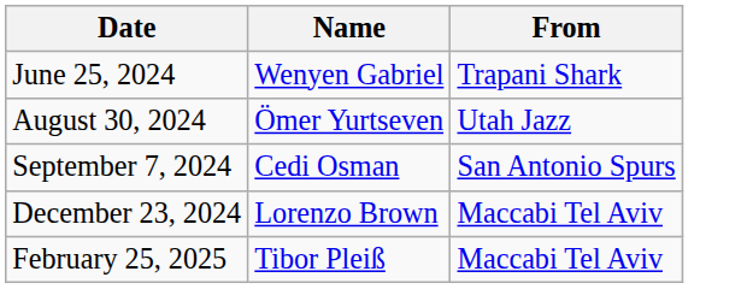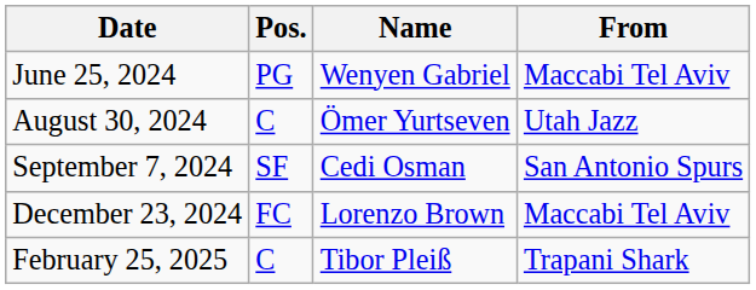+ column: Pos. | PG | C | SF | FC | C
June 25, 2024 | From: Trapani Shark -> Maccabi Tel Aviv
February 25, 2025 | From: Maccabi Tel Aviv -> Trapani Shark
